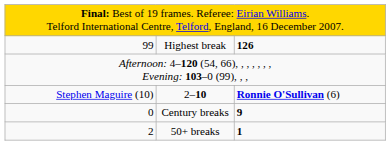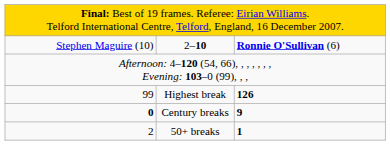rows swapped: 2–10 <-> Highest break
Century breaks | column 1: normal -> bold
